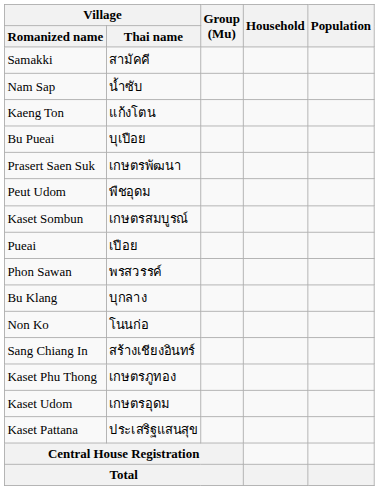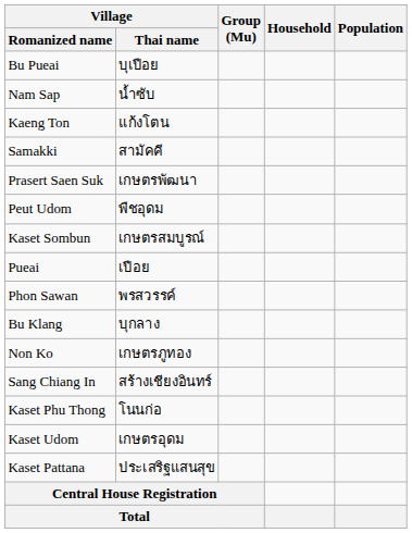rows swapped: Bu Pueai <-> Samakki
Non Ko | Village / Thai name: โนนก่อ -> เกษตรภูทอง
Kaset Phu Thong | Village / Thai name: เกษตรภูทอง -> โนนก่อ
